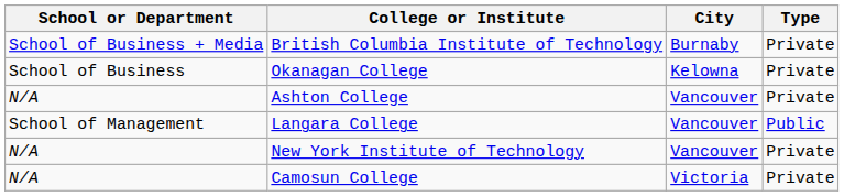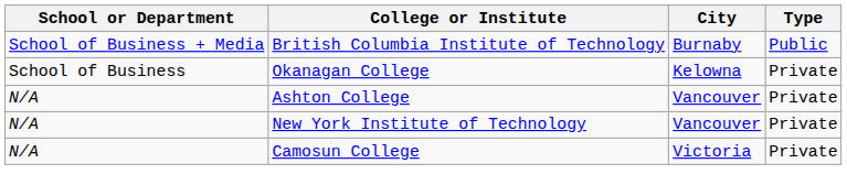British Columbia Institute of Technology | Type: Private -> Public
- row: School of Management | Langara College | Vancouver | Public
